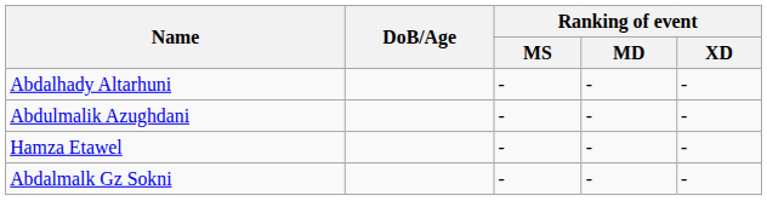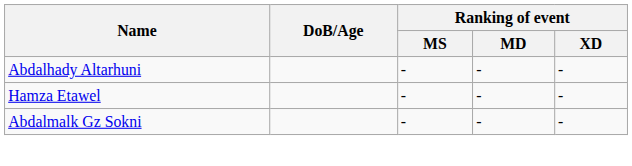- row: Abdulmalik Azughdani | - | - | -
